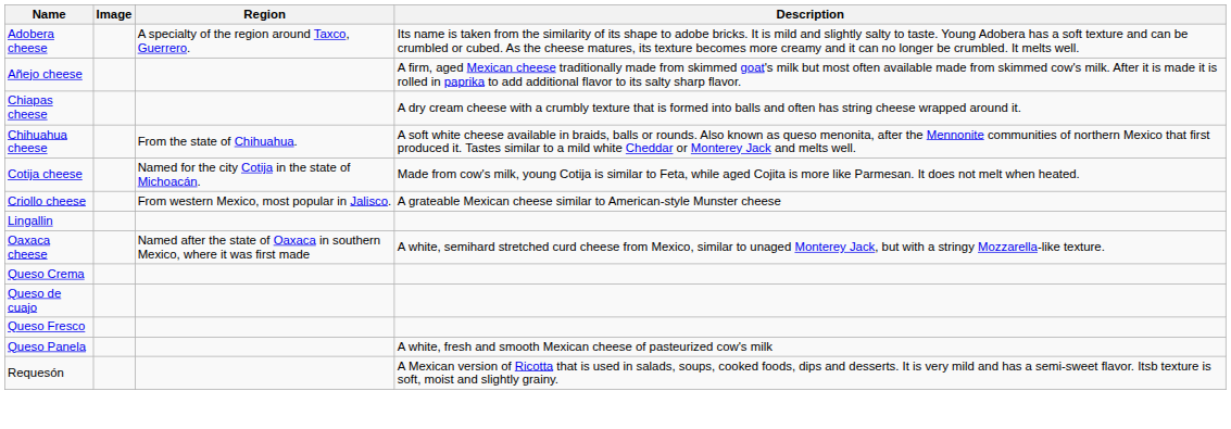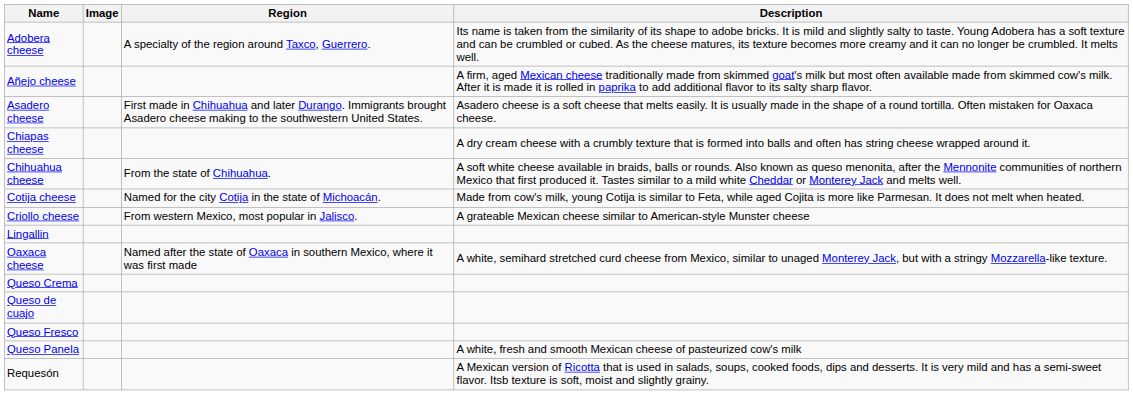+ row: Asadero cheese | First made in Chihuahua and later Durango. Immigrants brought Asadero cheese making to the southwestern United States. | Asadero cheese is a soft cheese that melts easily. It is usually made in the shape of a round tortilla. Often mistaken for Oaxaca cheese.
